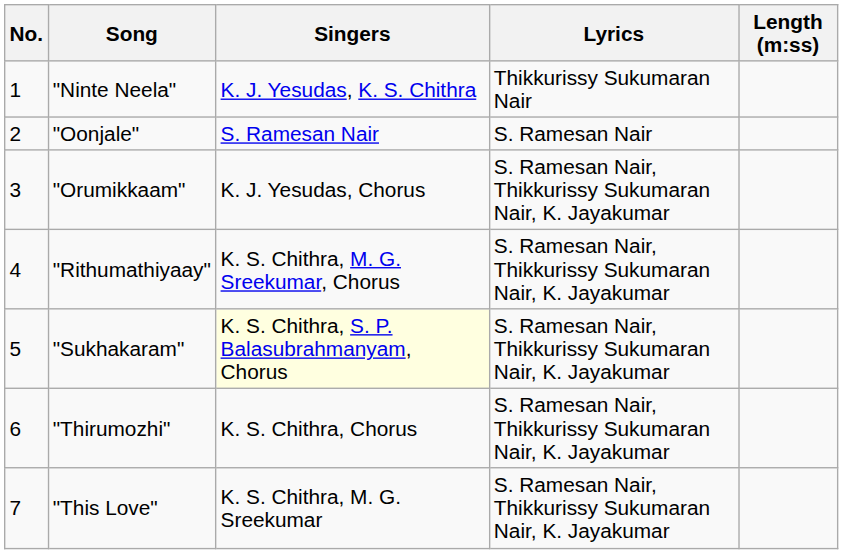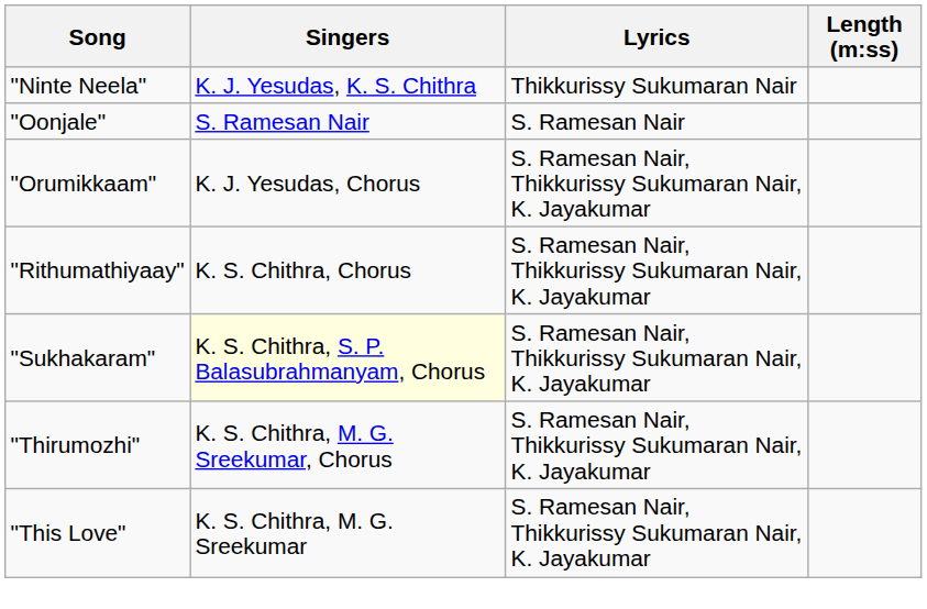- column: No. | 1 | 2 | 3 | 4 | 5 | 6 | 7
"Rithumathiyaay" | Singers: K. S. Chithra, M. G. Sreekumar, Chorus -> K. S. Chithra, Chorus
"Thirumozhi" | Singers: K. S. Chithra, Chorus -> K. S. Chithra, M. G. Sreekumar, Chorus
